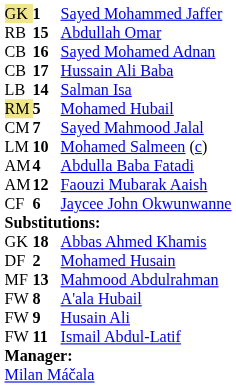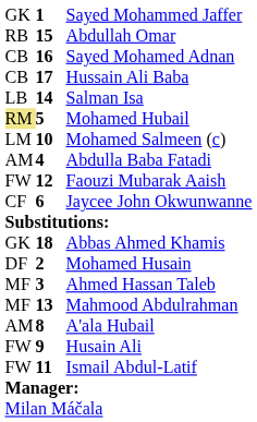Sayed Mohammed Jaffer | column 1: khaki background -> no background
- row: CM | 7 | Sayed Mahmood Jalal
Faouzi Mubarak Aaish | column 1: AM -> FW
+ row: MF | 3 | Ahmed Hassan Taleb
A'ala Hubail | column 1: FW -> AM
